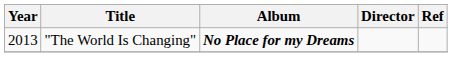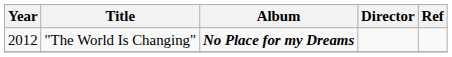"The World Is Changing" | Year: 2013 -> 2012
